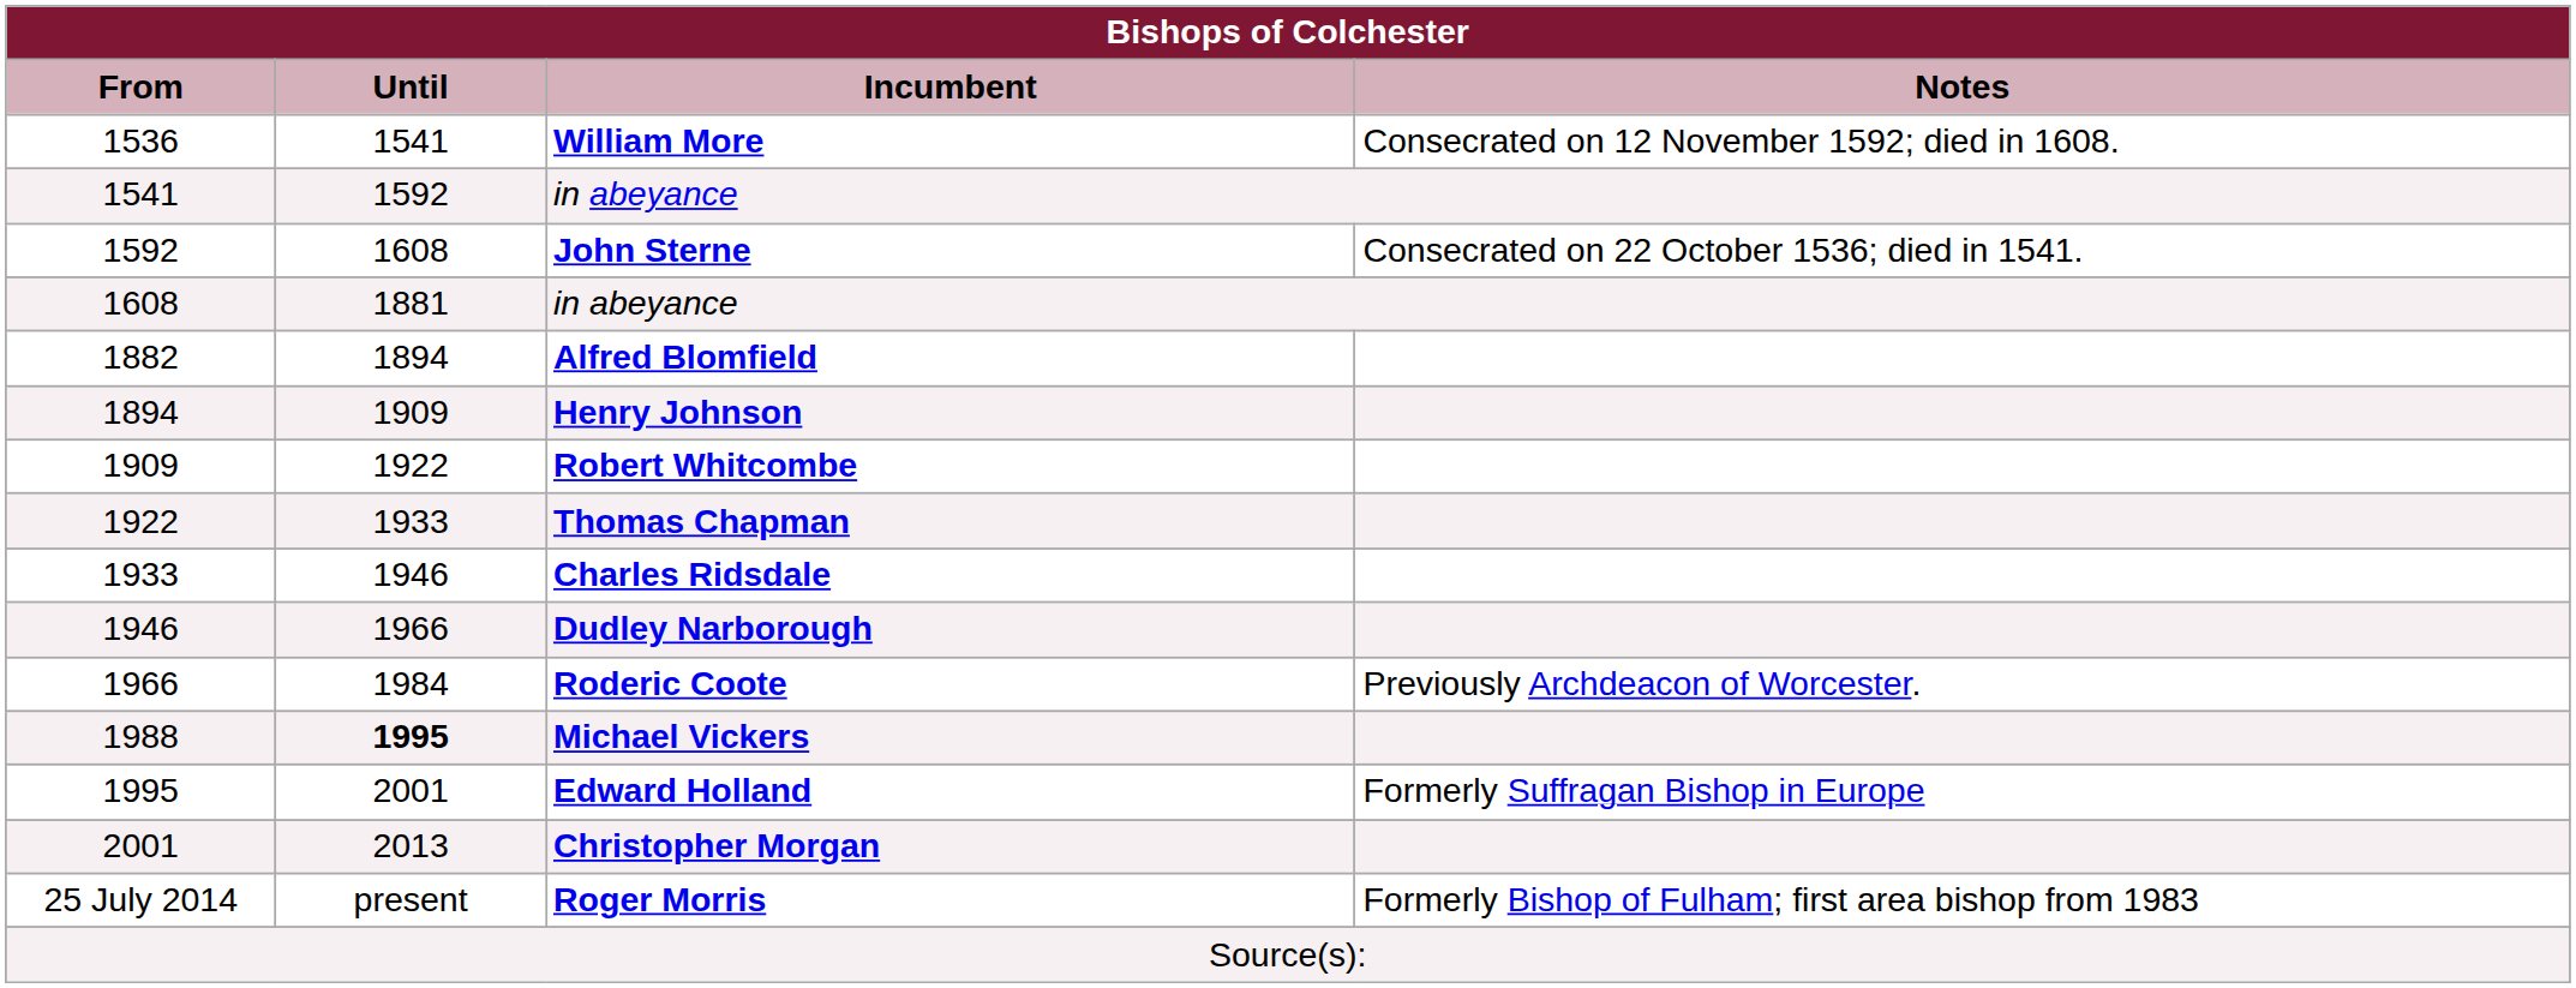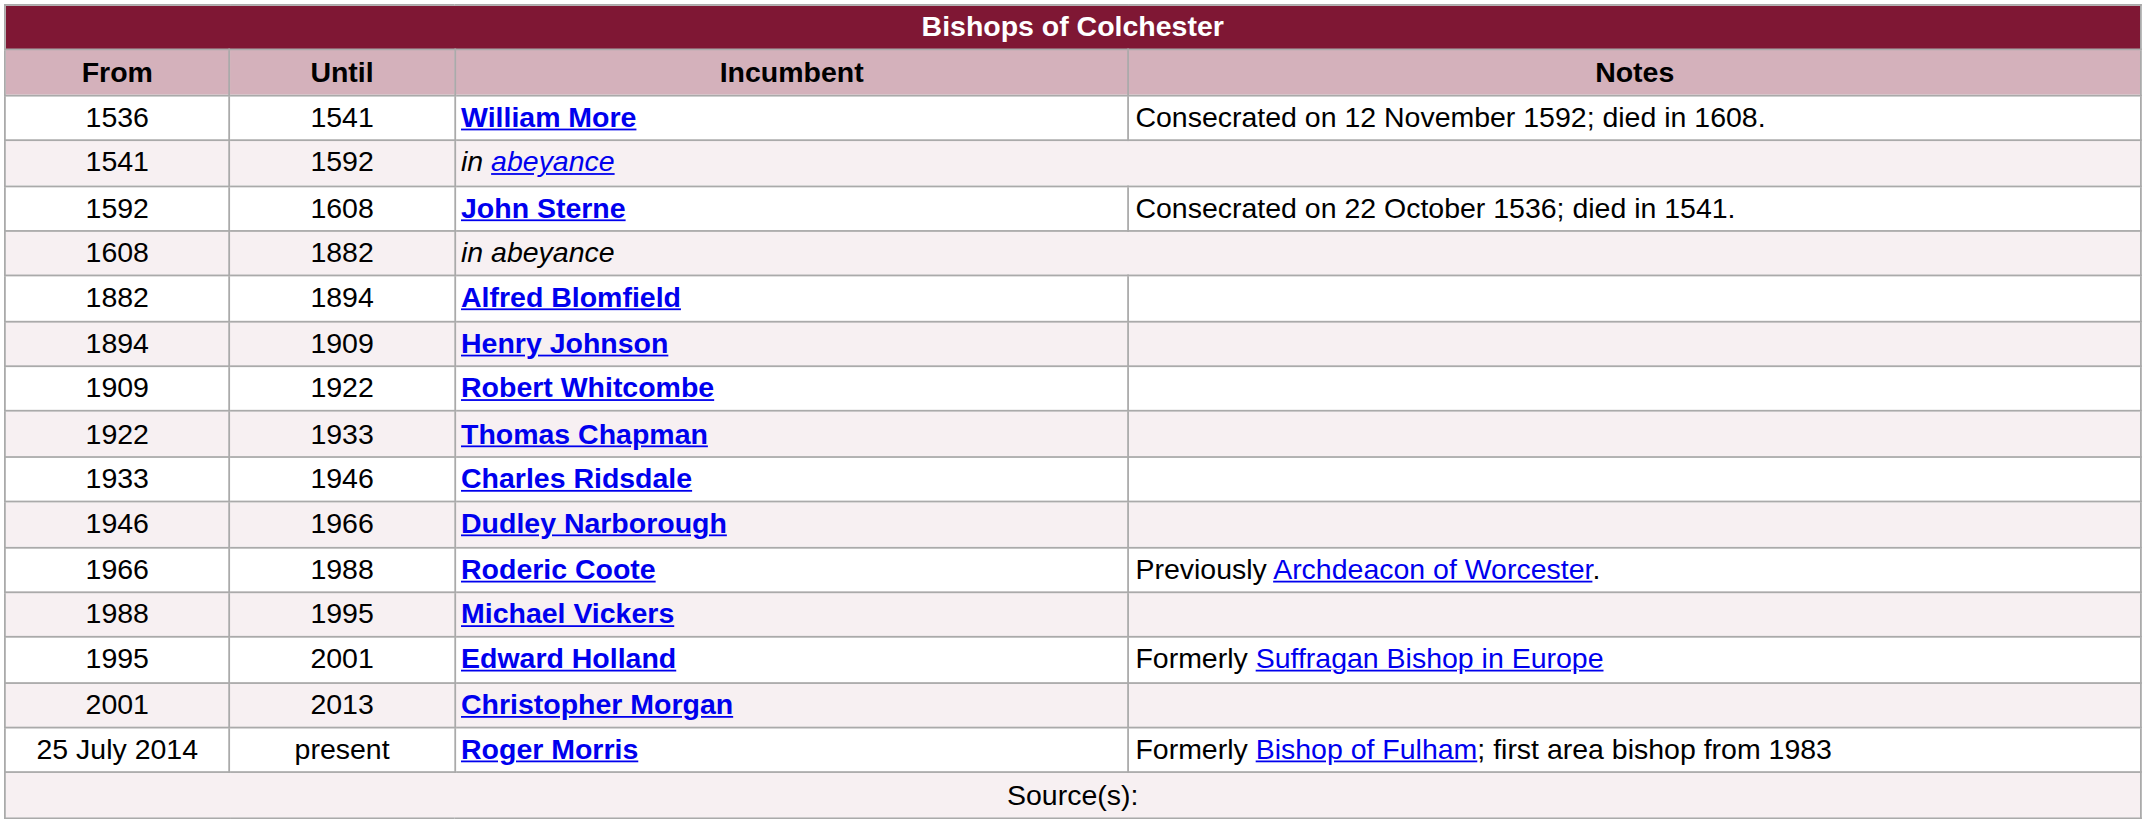1608 / in abeyance | Until: 1881 -> 1882
Roderic Coote | Until: 1984 -> 1988
Michael Vickers | Until: bold -> normal
